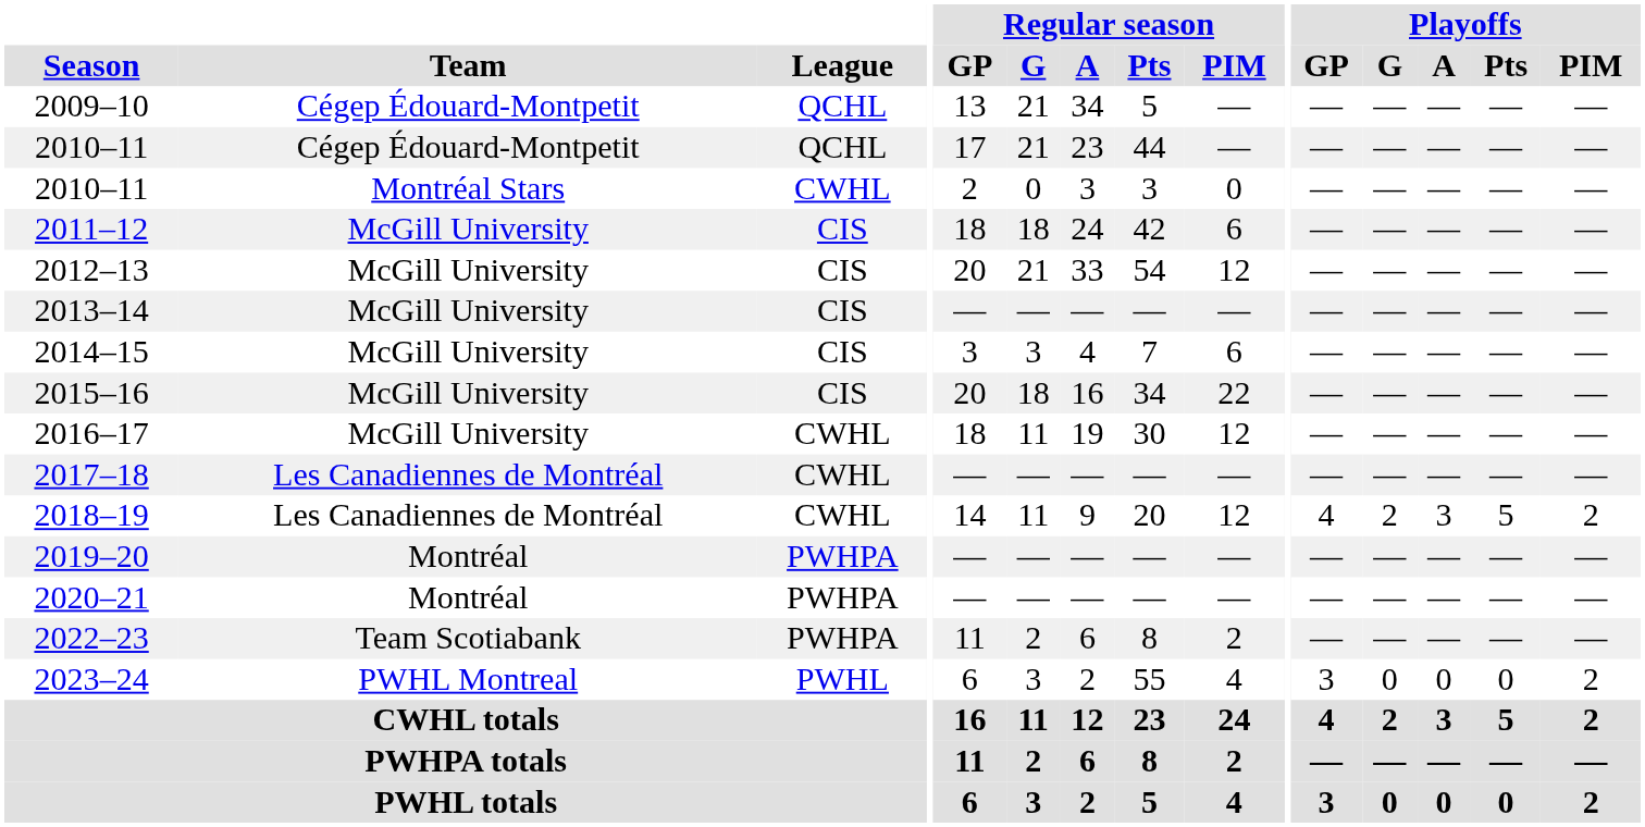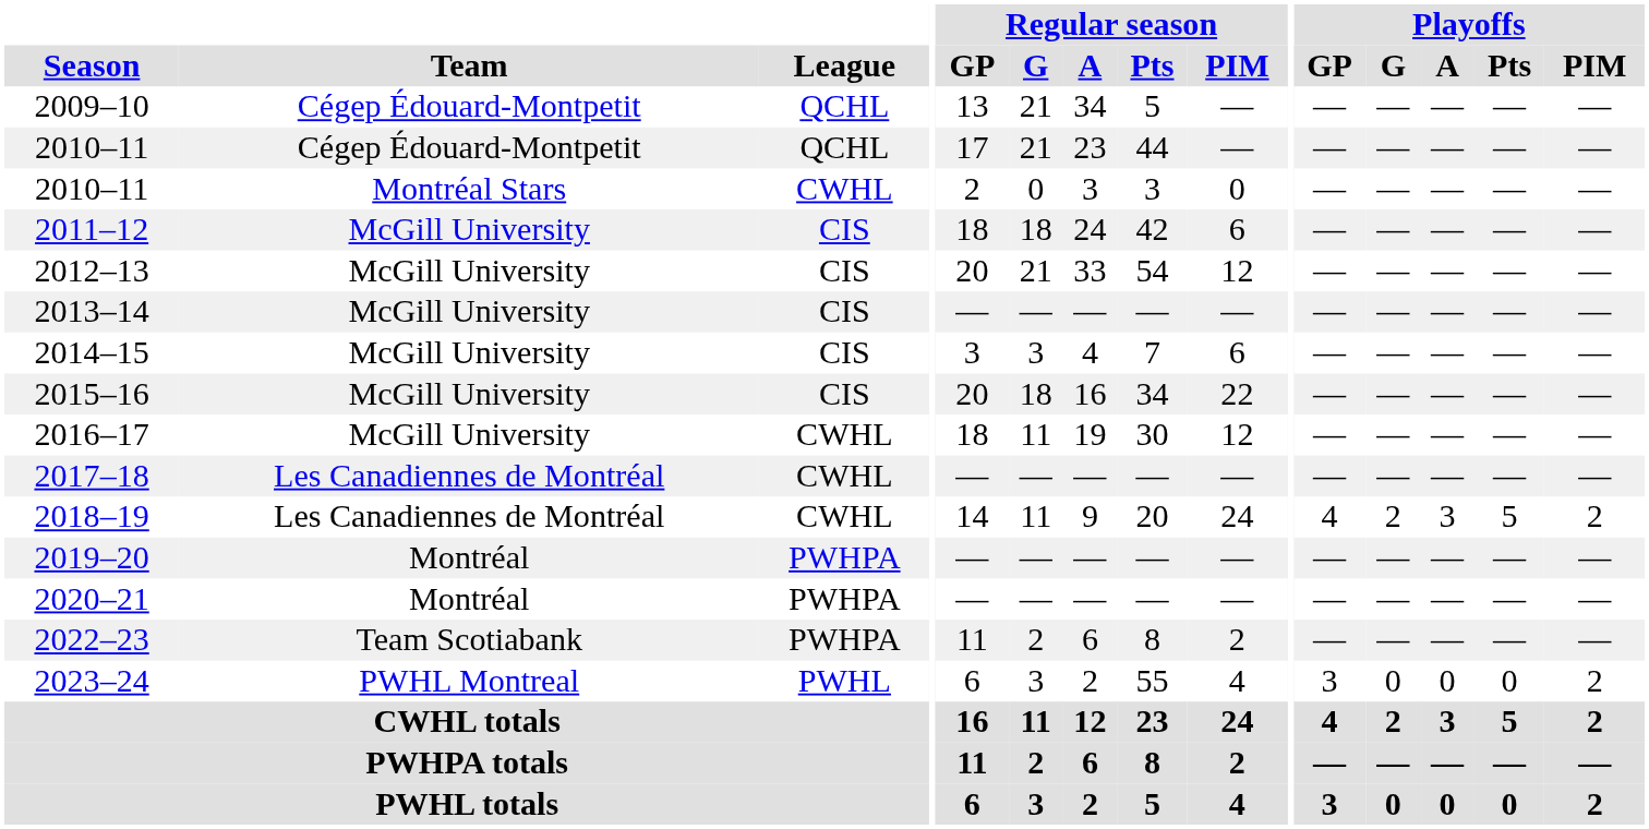2018–19 | Regular season / PIM: 12 -> 24
